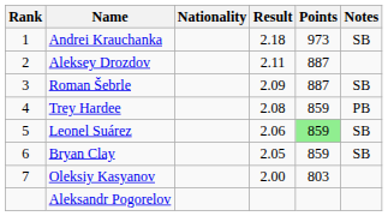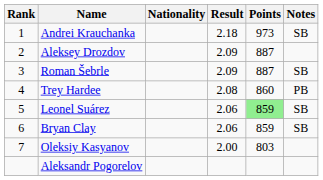Aleksey Drozdov | Result: 2.11 -> 2.09
Trey Hardee | Points: 859 -> 860
Bryan Clay | Result: 2.05 -> 2.06
